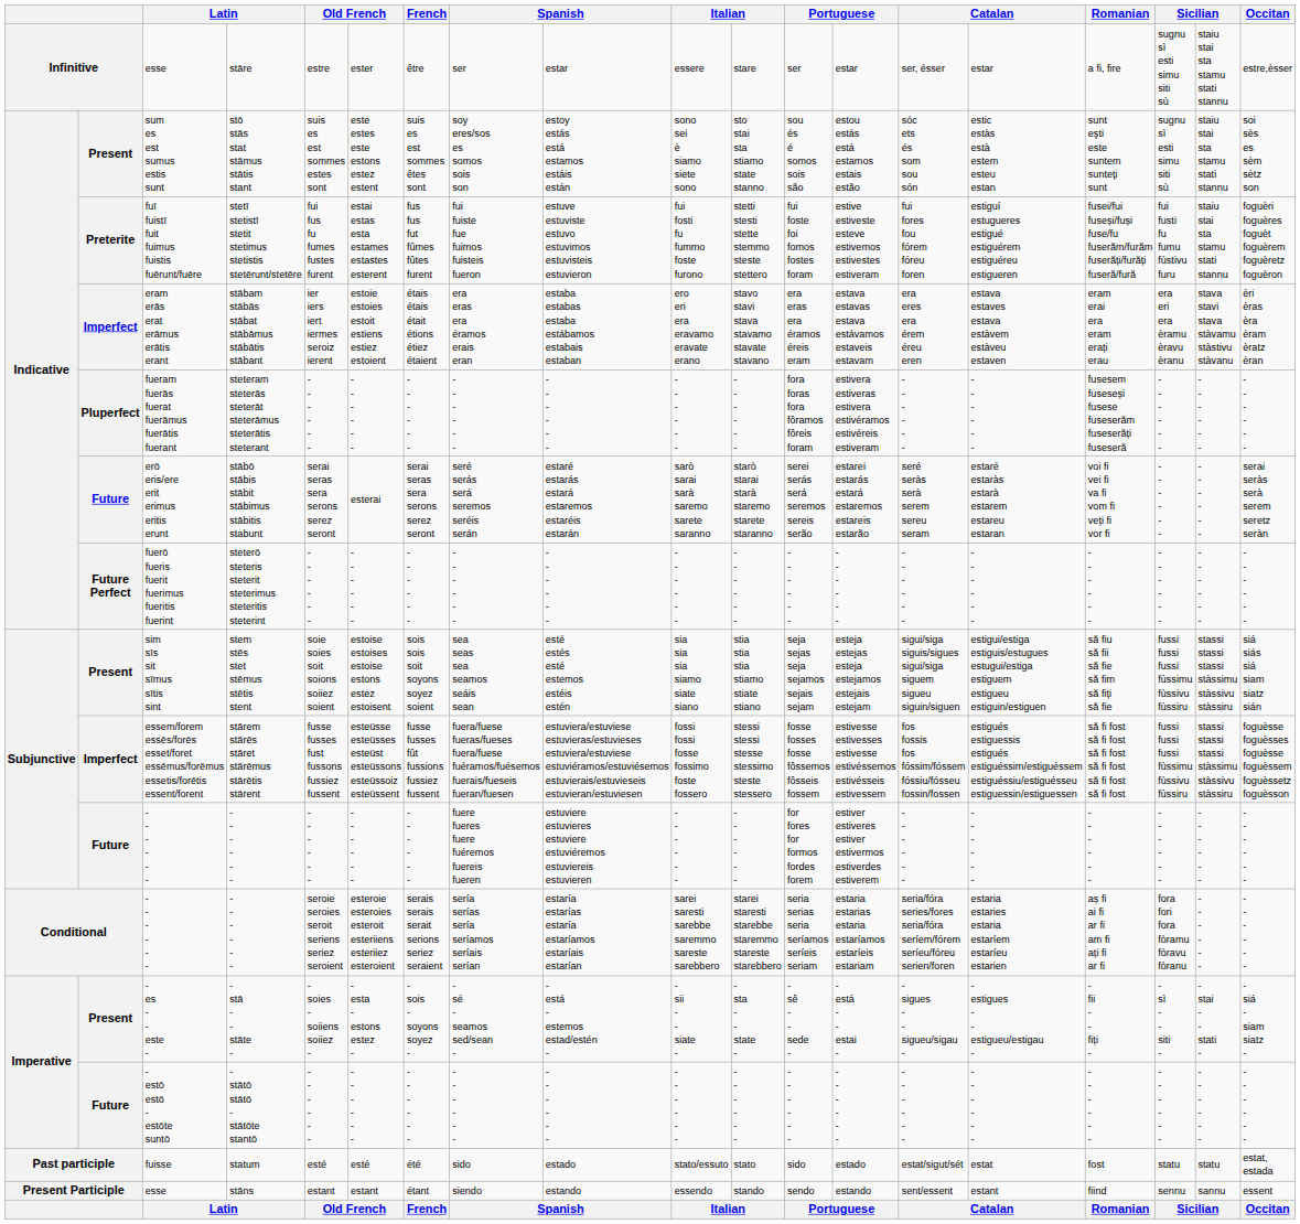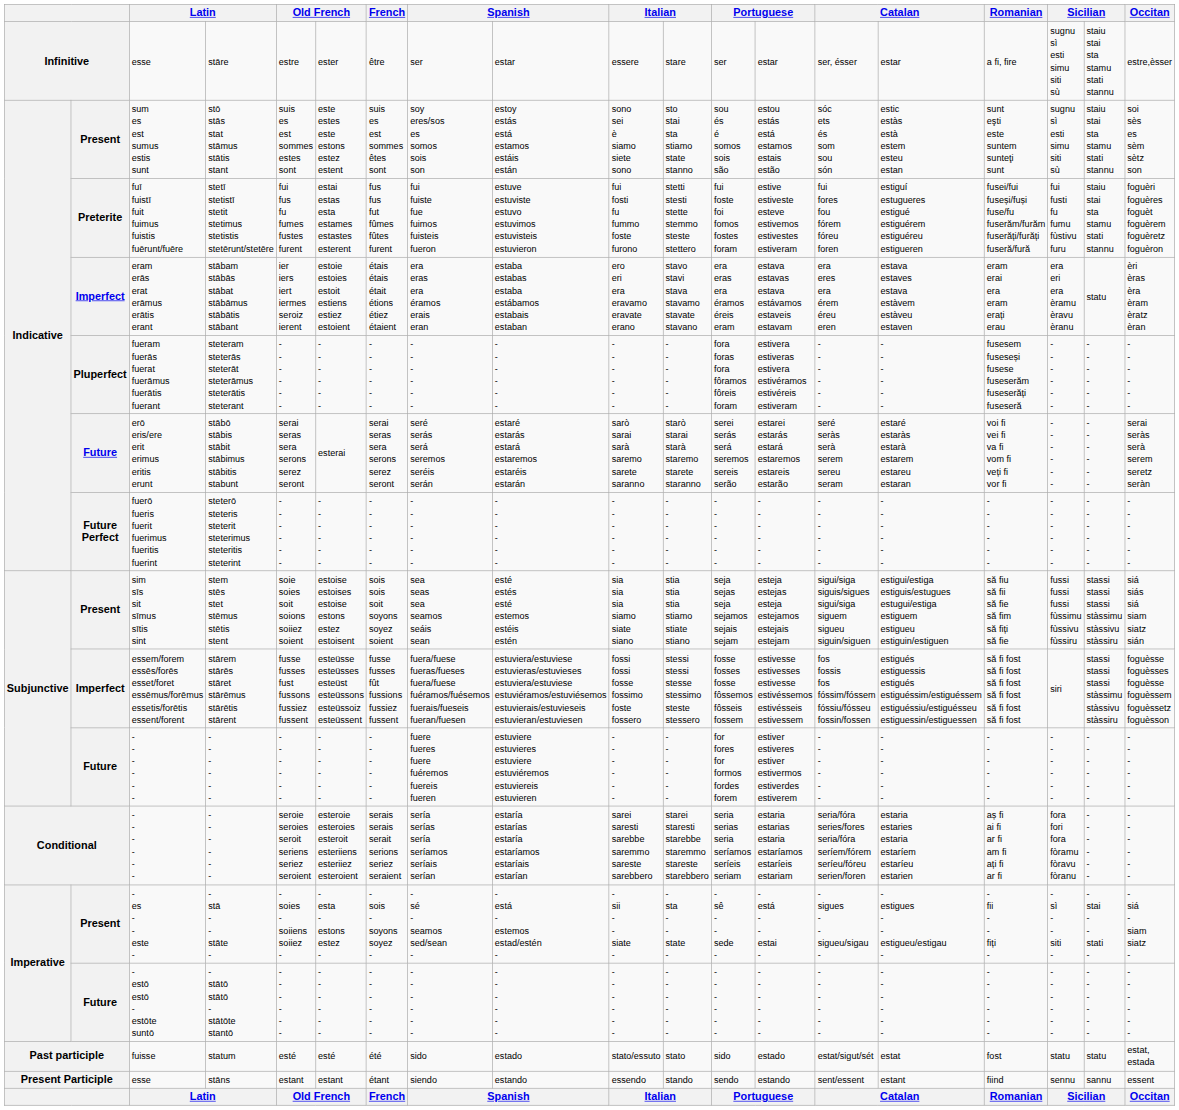stābam stābās stābat stābāmus stābātis stābant | column 18: stava stavi stava stàvamu stàstivu stàvanu -> statu
stārem stārēs stāret stārēmus stārētis stārent | column 17: fussi fussi fussi fùssimu fùssivu fùssiru -> siri
